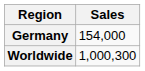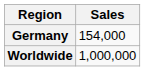Worldwide | Sales: 1,000,300 -> 1,000,000
